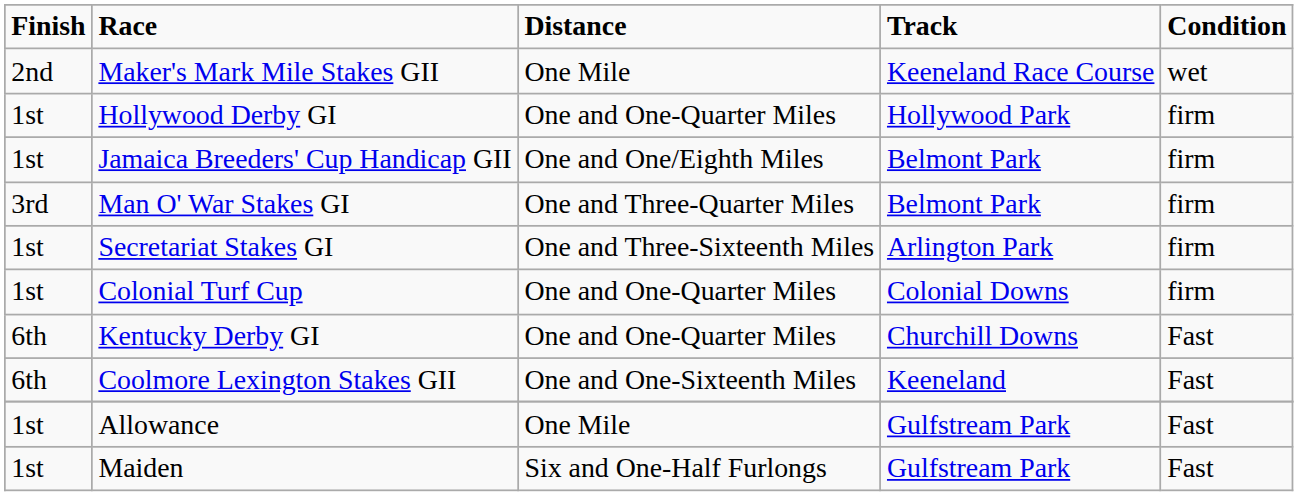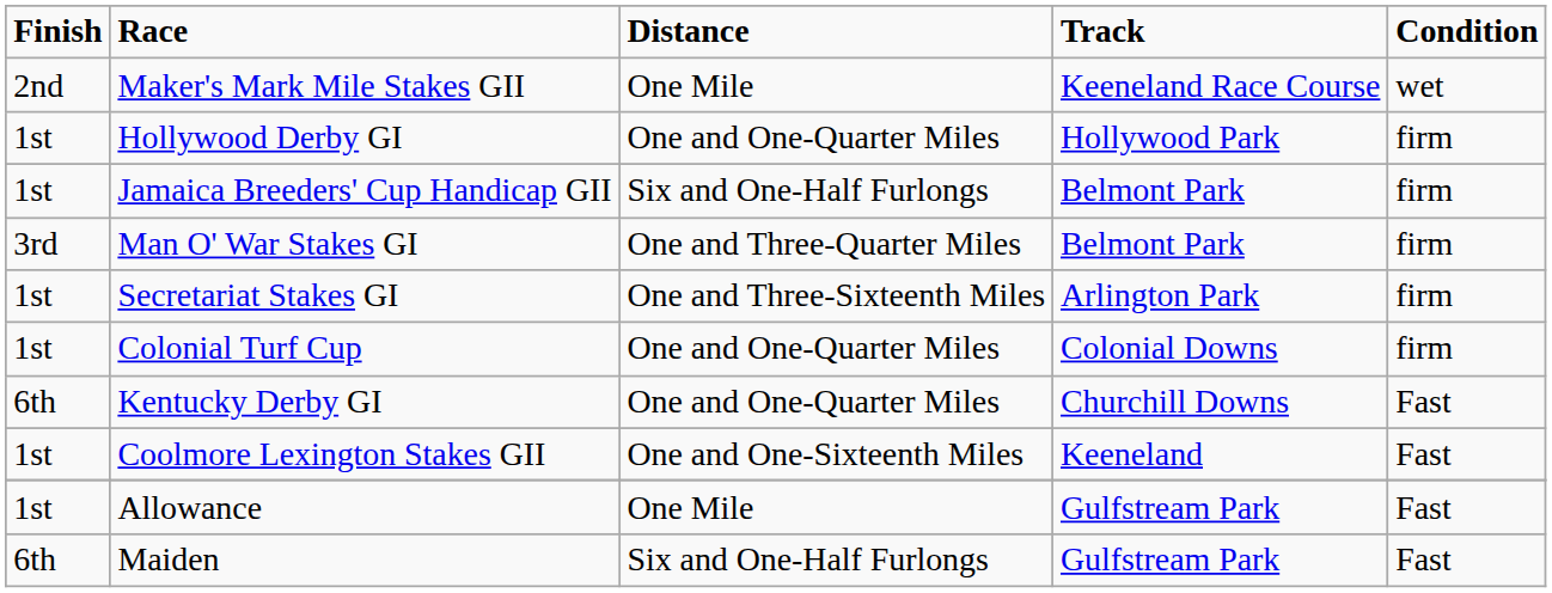Jamaica Breeders' Cup Handicap GII | Distance: One and One/Eighth Miles -> Six and One-Half Furlongs
Coolmore Lexington Stakes GII | Finish: 6th -> 1st
Maiden | Finish: 1st -> 6th
